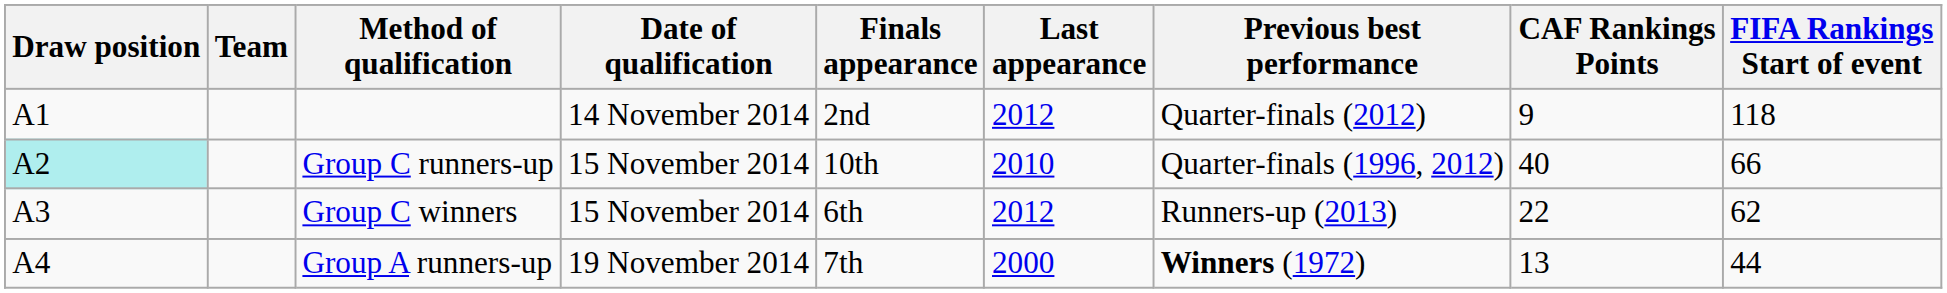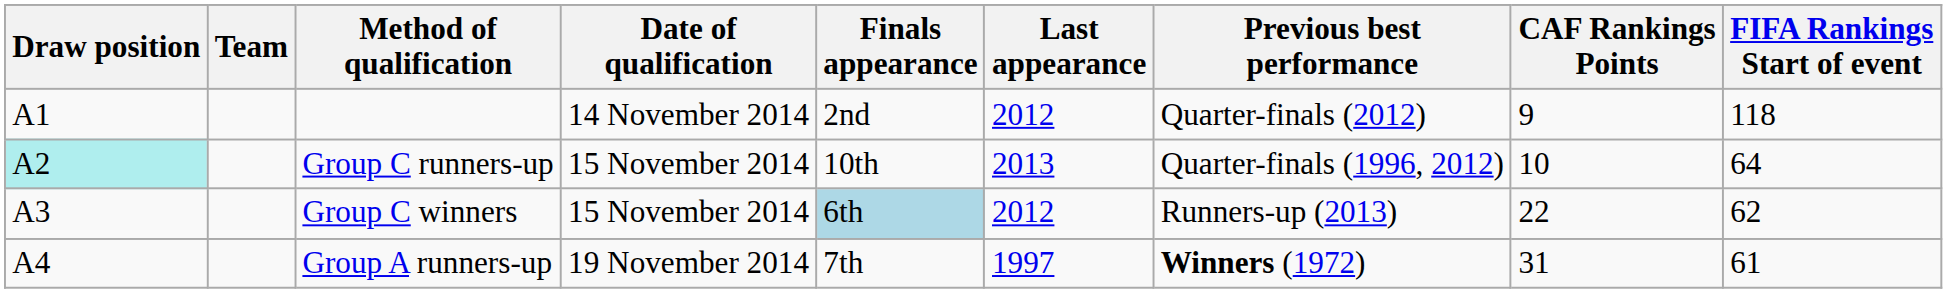Group C runners-up | Last appearance: 2010 -> 2013
Group C runners-up | CAF Rankings Points: 40 -> 10
Group C runners-up | FIFA Rankings Start of event: 66 -> 64
Group C winners | Finals appearance: no background -> lightblue background
Group A runners-up | Last appearance: 2000 -> 1997
Group A runners-up | CAF Rankings Points: 13 -> 31
Group A runners-up | FIFA Rankings Start of event: 44 -> 61
